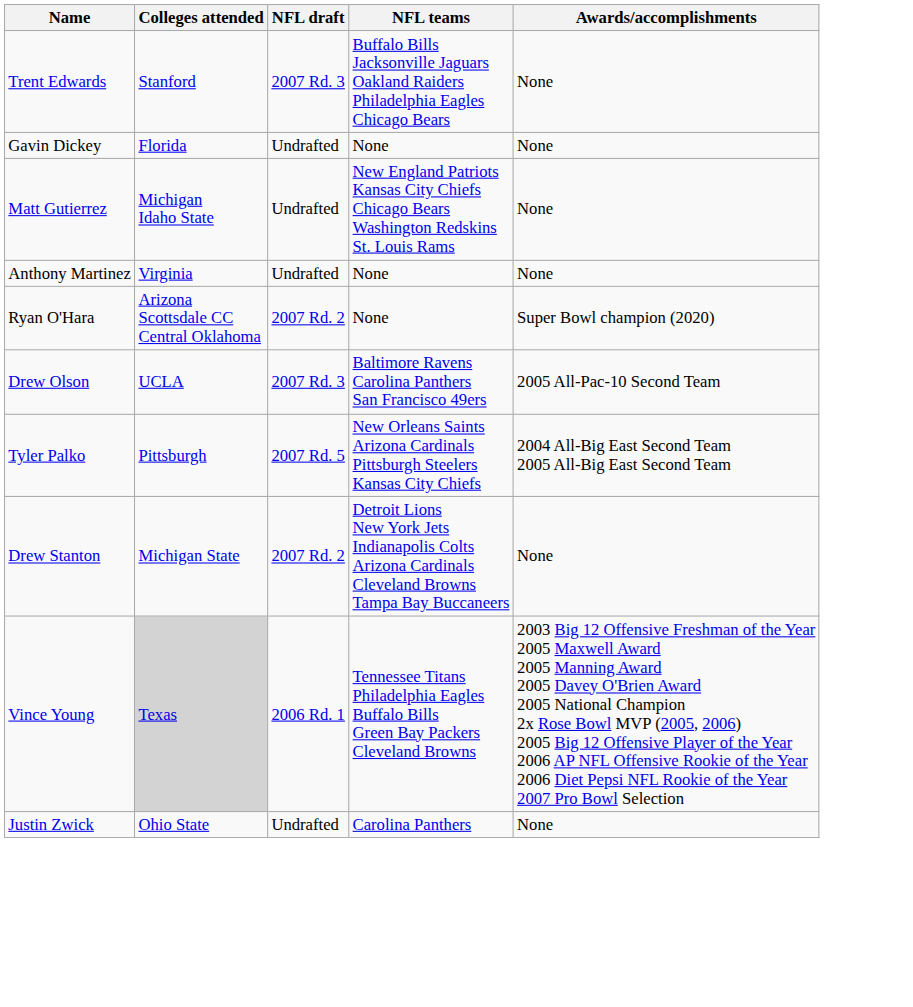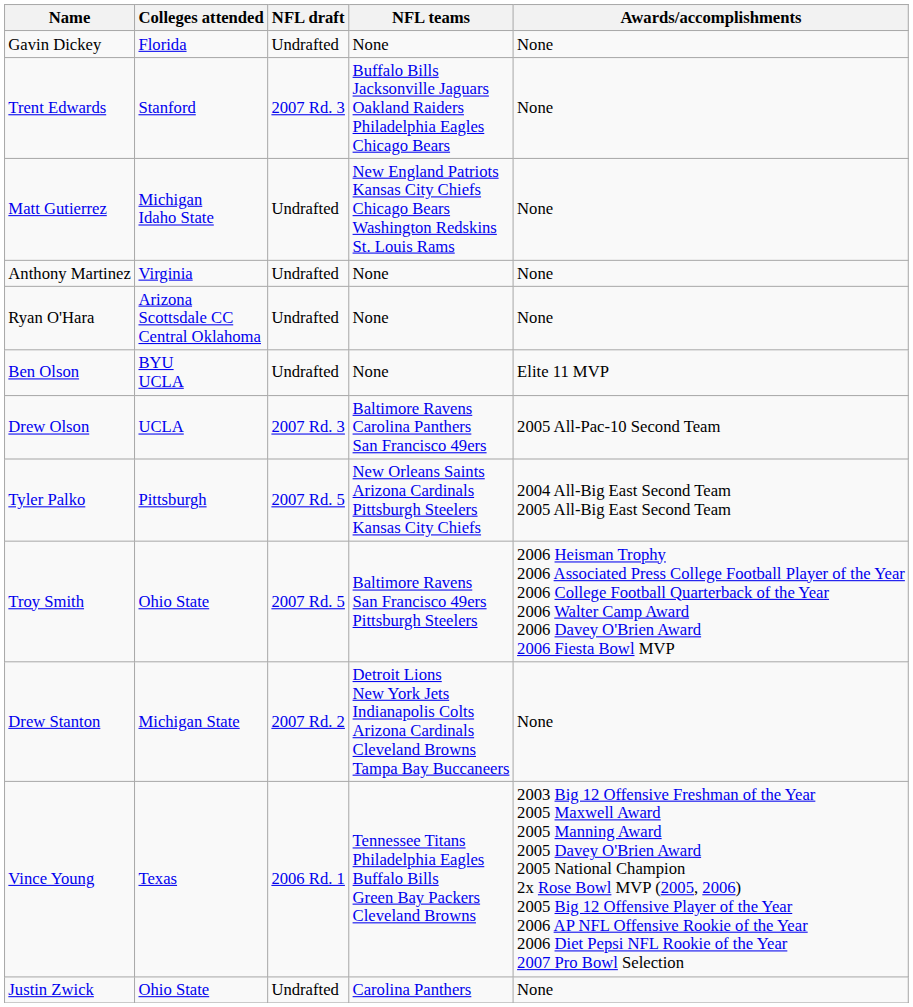rows swapped: Gavin Dickey <-> Trent Edwards
Ryan O'Hara | NFL draft: 2007 Rd. 2 -> Undrafted
Ryan O'Hara | Awards/accomplishments: Super Bowl champion (2020) -> None
+ row: Ben Olson | BYU UCLA | Undrafted | None | Elite 11 MVP
+ row: Troy Smith | Ohio State | 2007 Rd. 5 | Baltimore Ravens San Francisco 49ers Pittsburgh Steelers | 2006 Heisman Trophy 2006 Associated Press College Football Player of the Year 2006 College Football Quarterback of the Year 2006 Walter Camp Award 2006 Davey O'Brien Award 2006 Fiesta Bowl MVP
Vince Young | Colleges attended: lightgrey background -> no background
